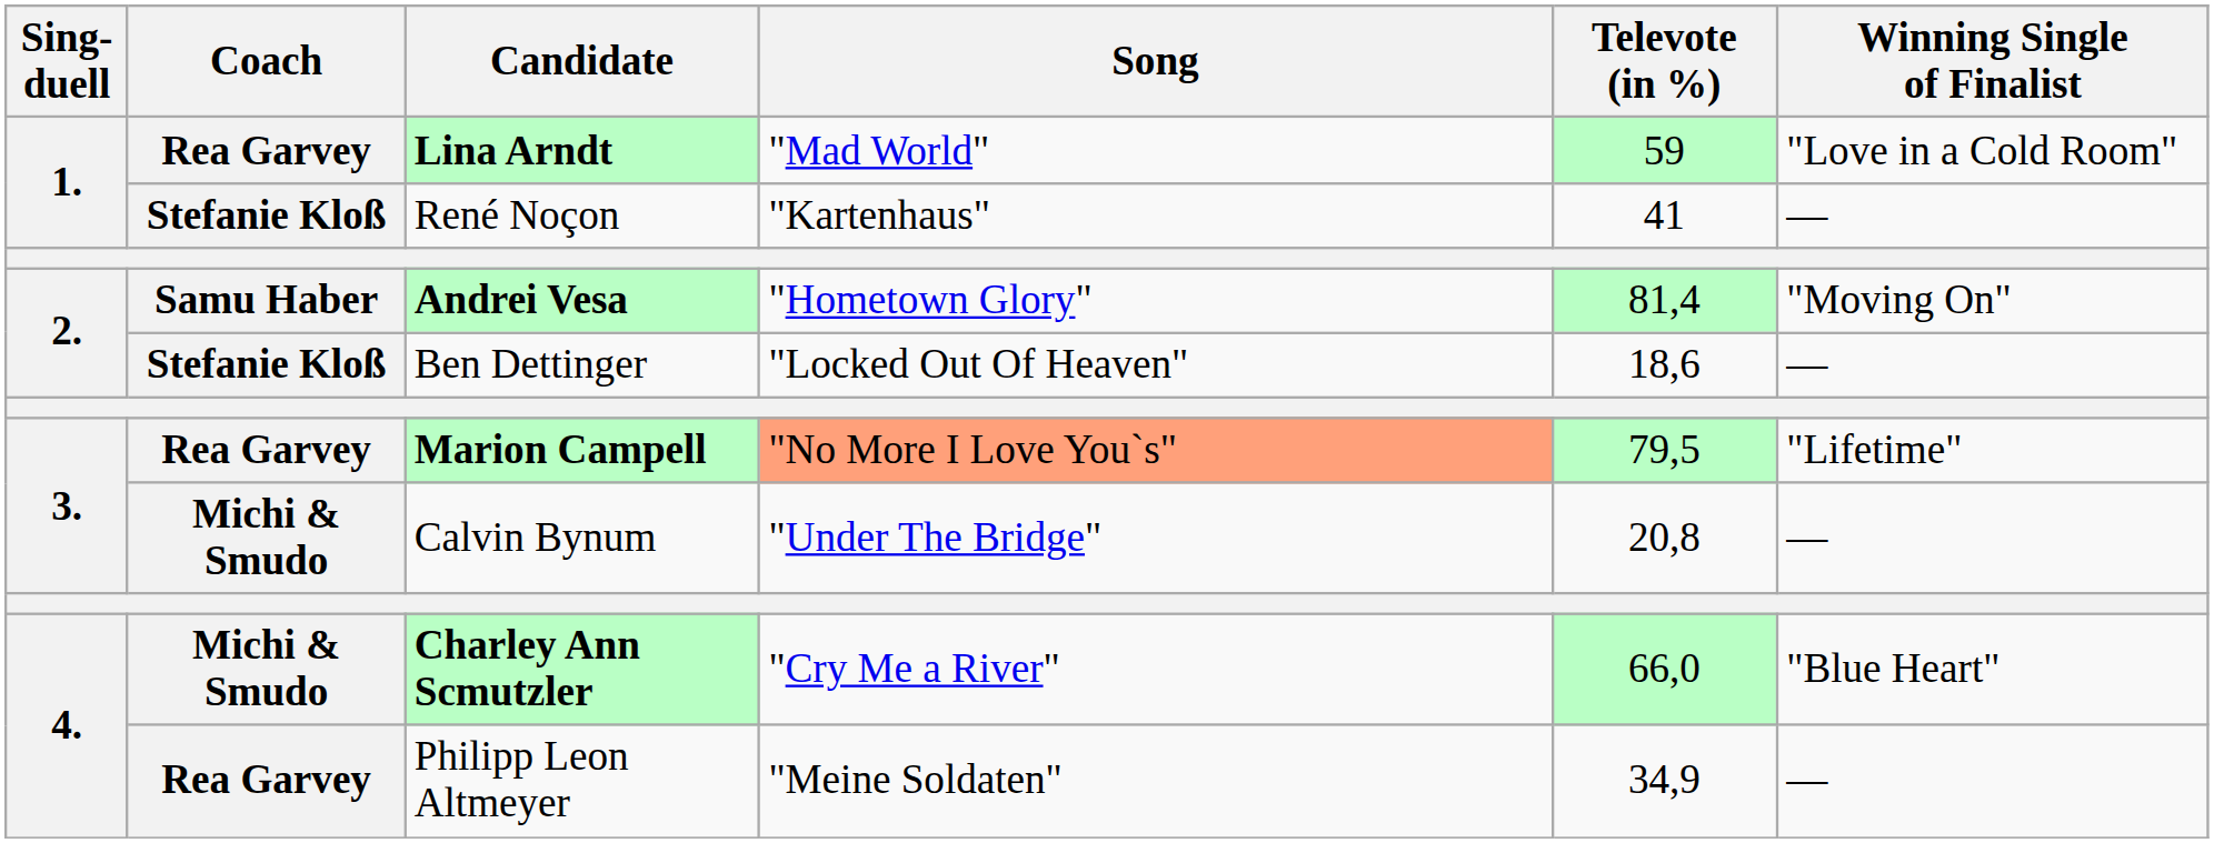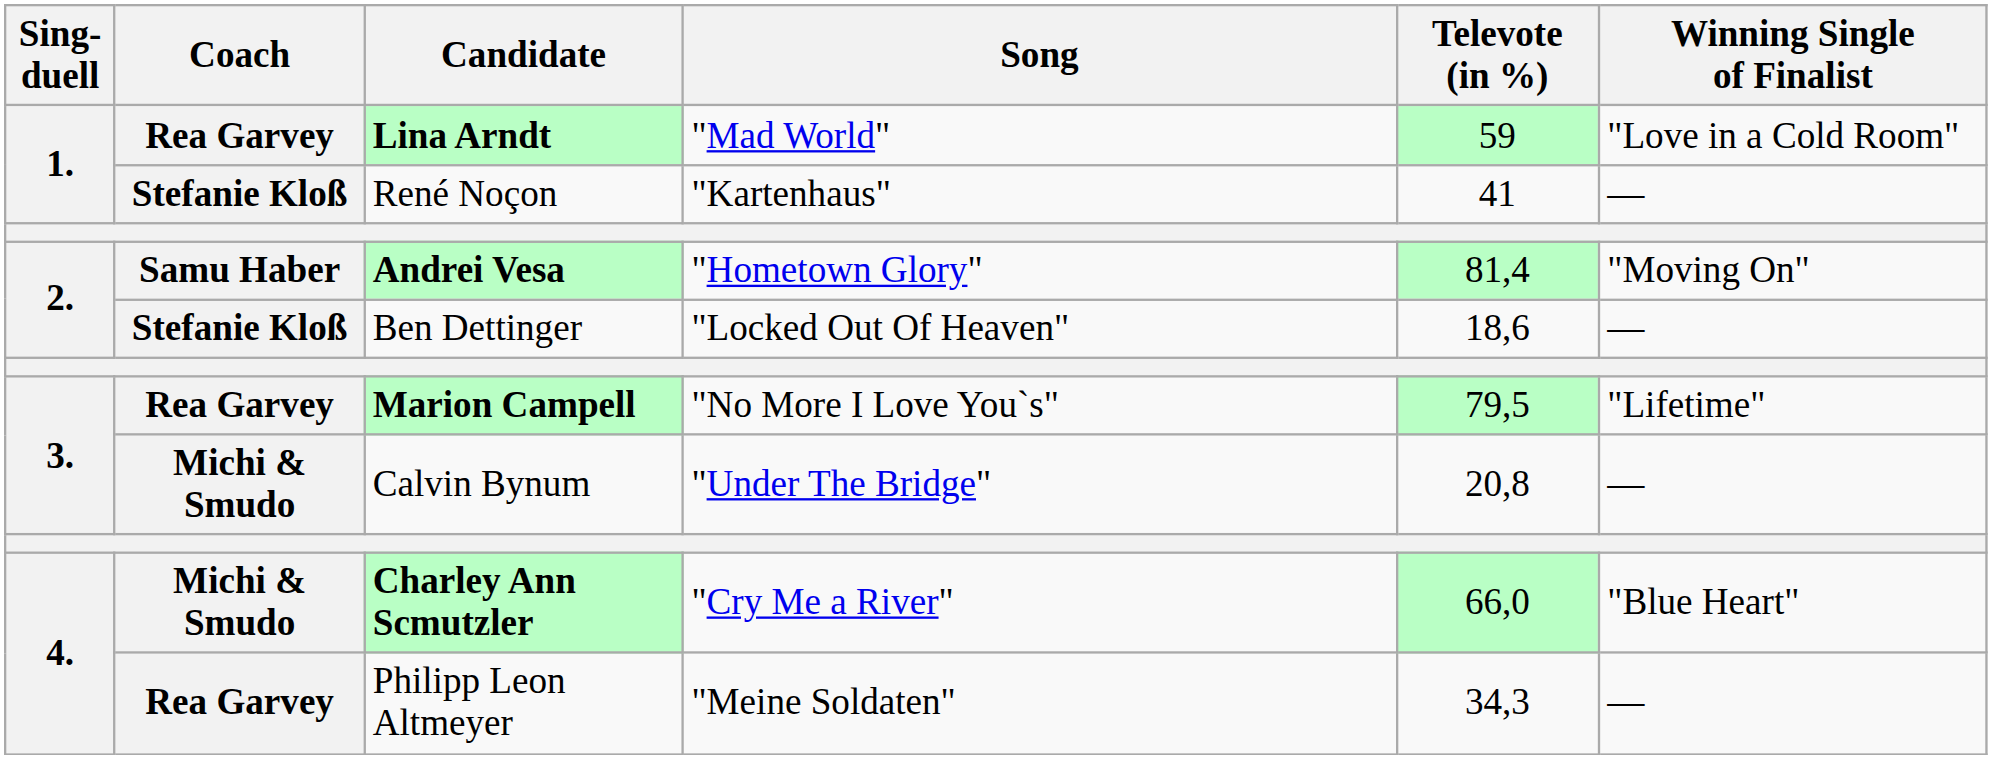Marion Campell | Song: lightsalmon background -> no background
Philipp Leon Altmeyer | Televote (in %): 34,9 -> 34,3
